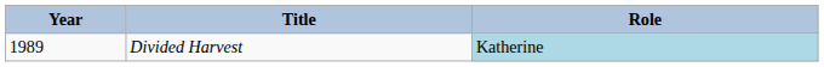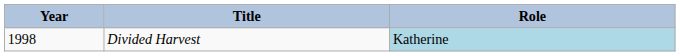Divided Harvest | Year: 1989 -> 1998
